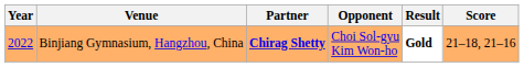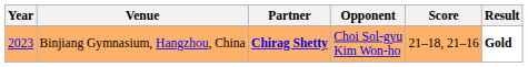columns swapped: Score <-> Result
Binjiang Gymnasium, Hangzhou, China | Year: 2022 -> 2023
